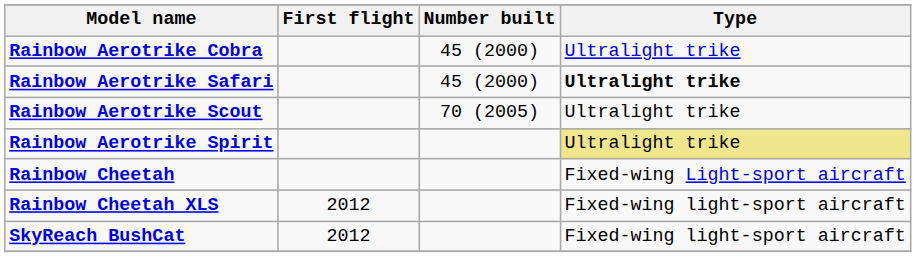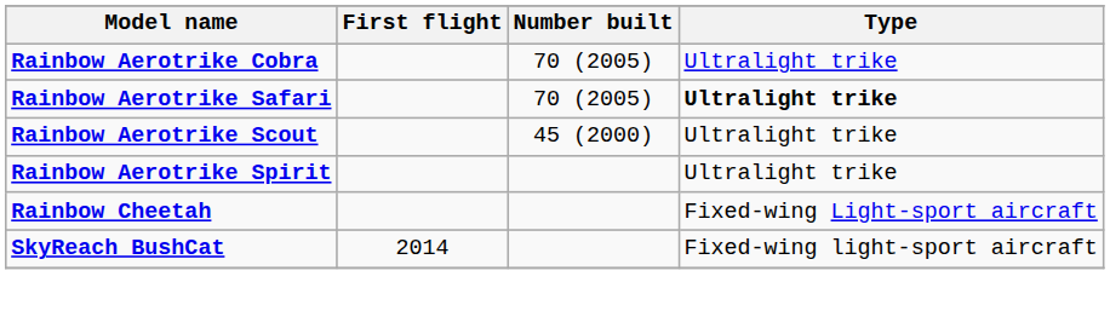Rainbow Aerotrike Cobra | Number built: 45 (2000) -> 70 (2005)
Rainbow Aerotrike Safari | Number built: 45 (2000) -> 70 (2005)
Rainbow Aerotrike Scout | Number built: 70 (2005) -> 45 (2000)
Rainbow Aerotrike Spirit | Type: khaki background -> no background
- row: Rainbow Cheetah XLS | 2012 | Fixed-wing light-sport aircraft
SkyReach BushCat | First flight: 2012 -> 2014
